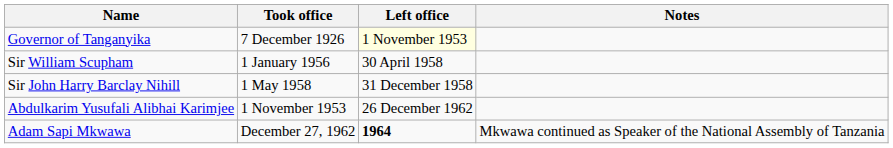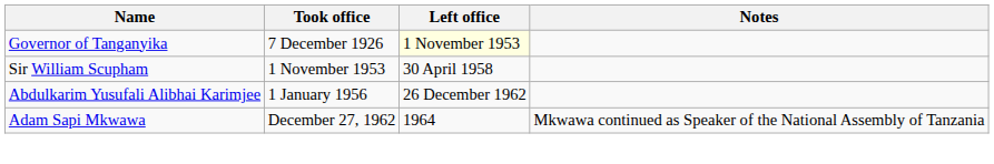Sir William Scupham | Took office: 1 January 1956 -> 1 November 1953
- row: Sir John Harry Barclay Nihill | 1 May 1958 | 31 December 1958
Abdulkarim Yusufali Alibhai Karimjee | Took office: 1 November 1953 -> 1 January 1956
Adam Sapi Mkwawa | Left office: bold -> normal
